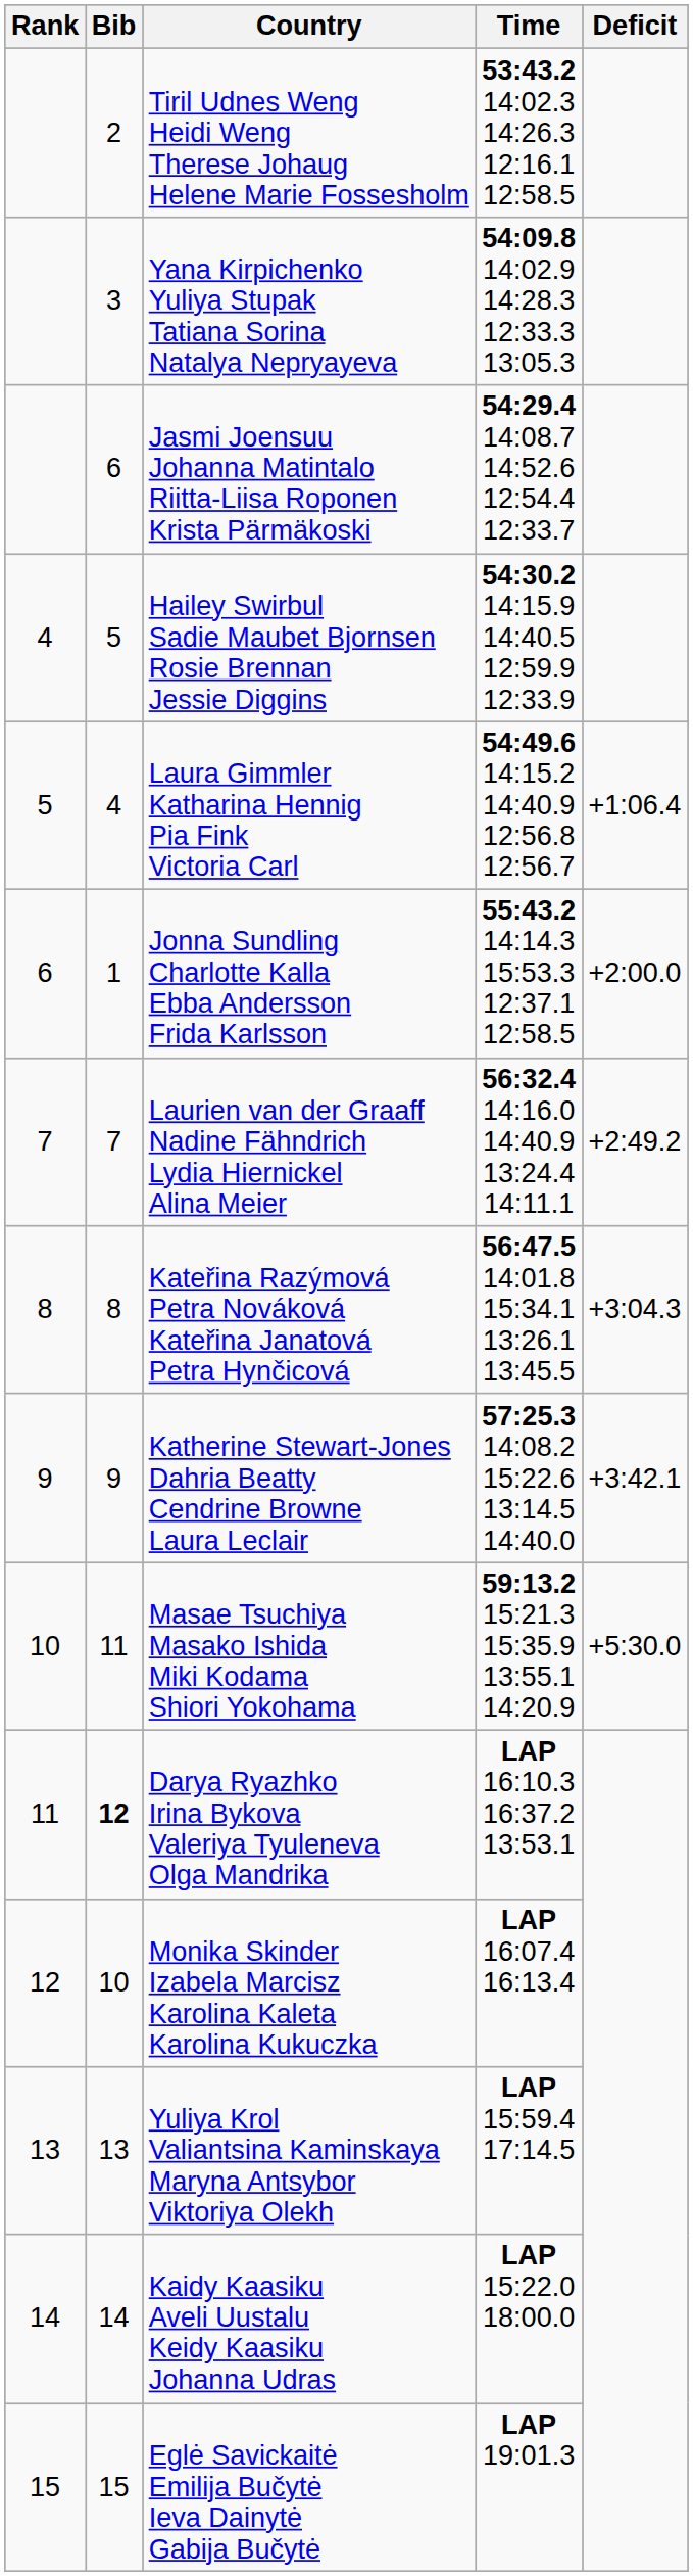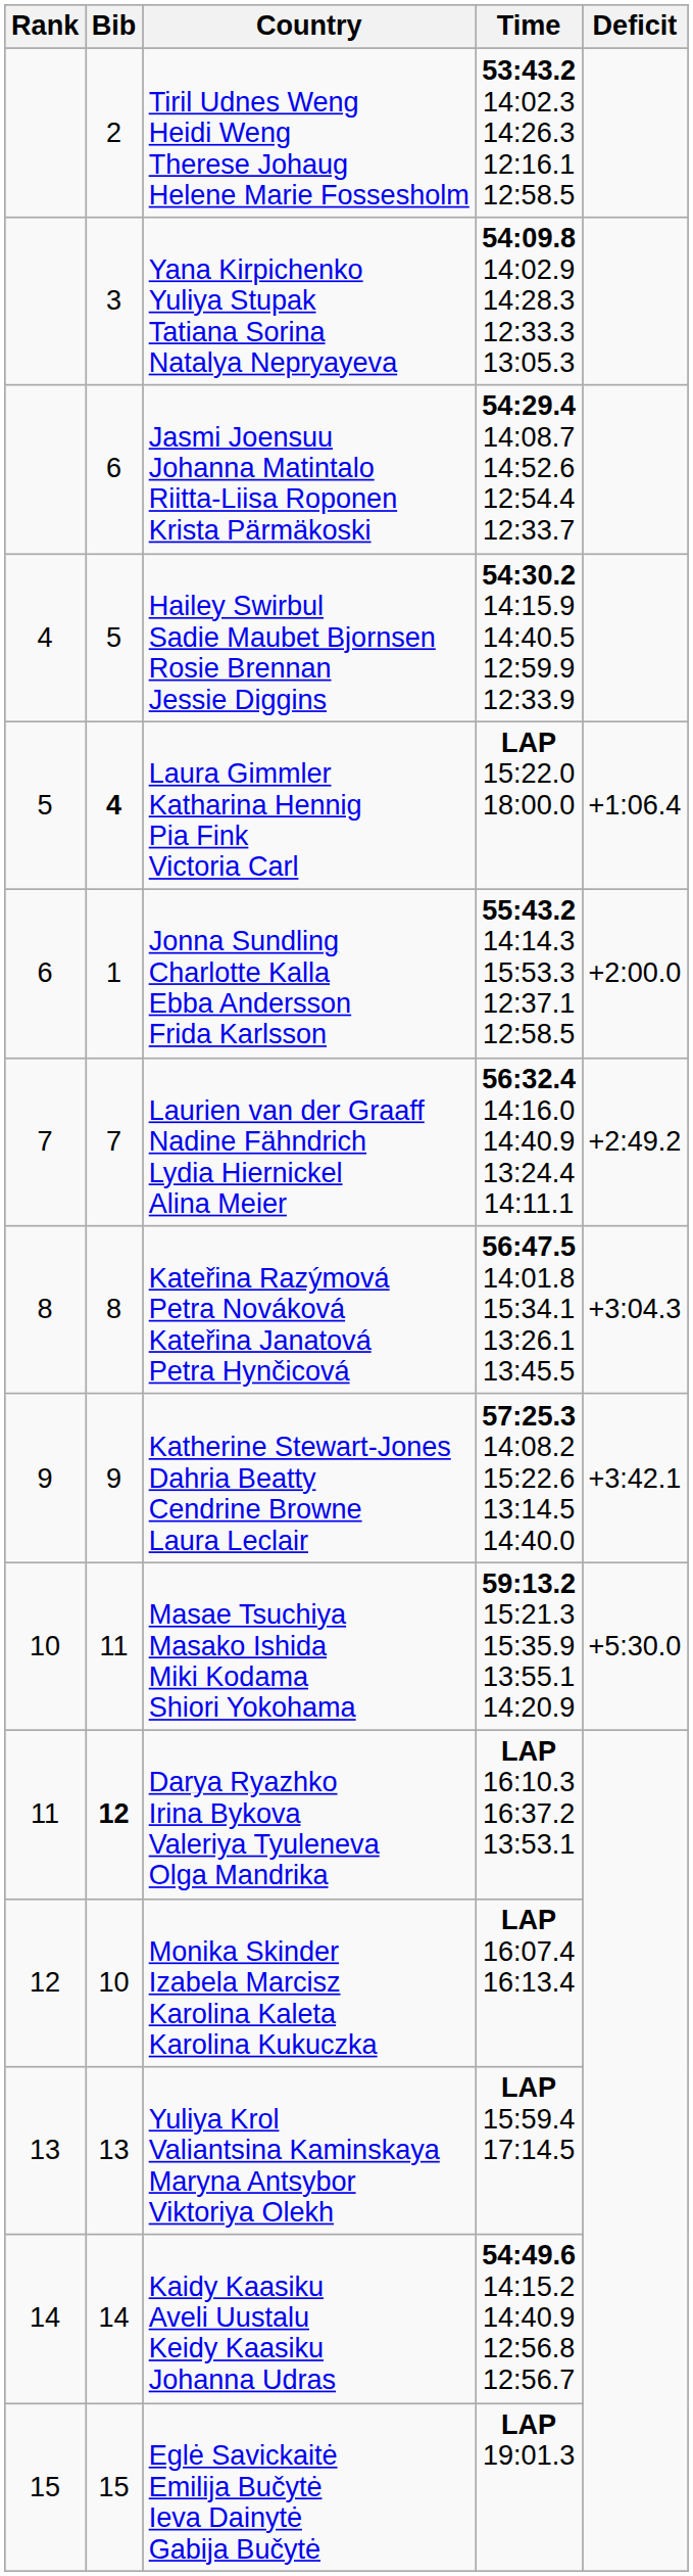Laura Gimmler Katharina Hennig Pia Fink Victoria Carl | Bib: normal -> bold
Laura Gimmler Katharina Hennig Pia Fink Victoria Carl | Time: 54:49.6 14:15.2 14:40.9 12:56.8 12:56.7 -> LAP 15:22.0 18:00.0
Kaidy Kaasiku Aveli Uustalu Keidy Kaasiku Johanna Udras | Time: LAP 15:22.0 18:00.0 -> 54:49.6 14:15.2 14:40.9 12:56.8 12:56.7
